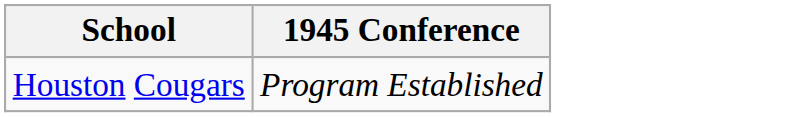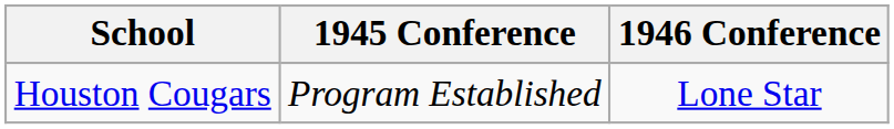+ column: 1946 Conference | Lone Star
